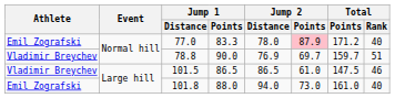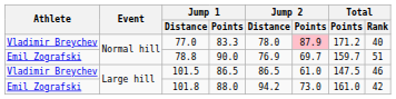83.3 | Athlete: Emil Zografski -> Vladimir Breychev
90.0 | Athlete: Vladimir Breychev -> Emil Zografski
88.0 | Jump 2 / Distance: 94.0 -> 94.2
88.0 | Total / Rank: 40 -> 42
